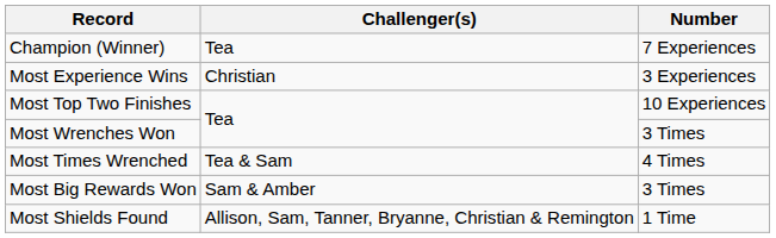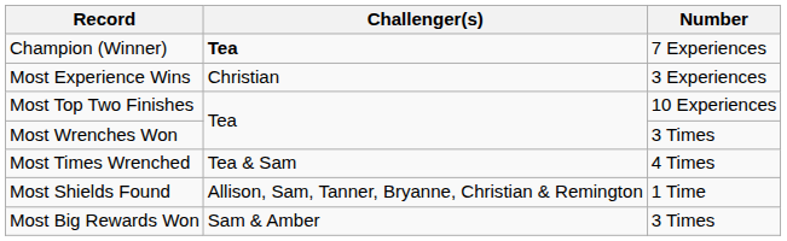Champion (Winner) | Challenger(s): normal -> bold
rows swapped: Most Big Rewards Won <-> Most Shields Found
